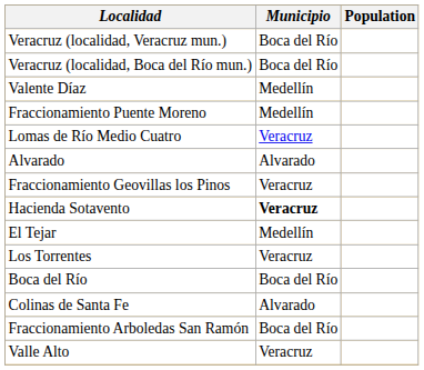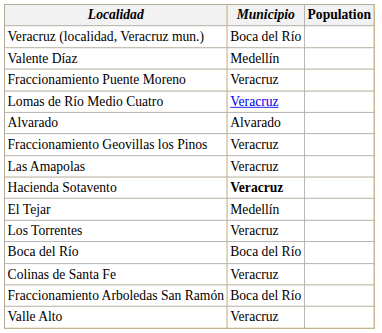- row: Veracruz (localidad, Boca del Río mun.) | Boca del Río
Fraccionamiento Puente Moreno | Municipio: Medellín -> Veracruz
+ row: Las Amapolas | Veracruz
Colinas de Santa Fe | Municipio: Alvarado -> Veracruz
